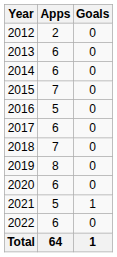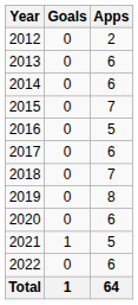columns swapped: Apps <-> Goals
